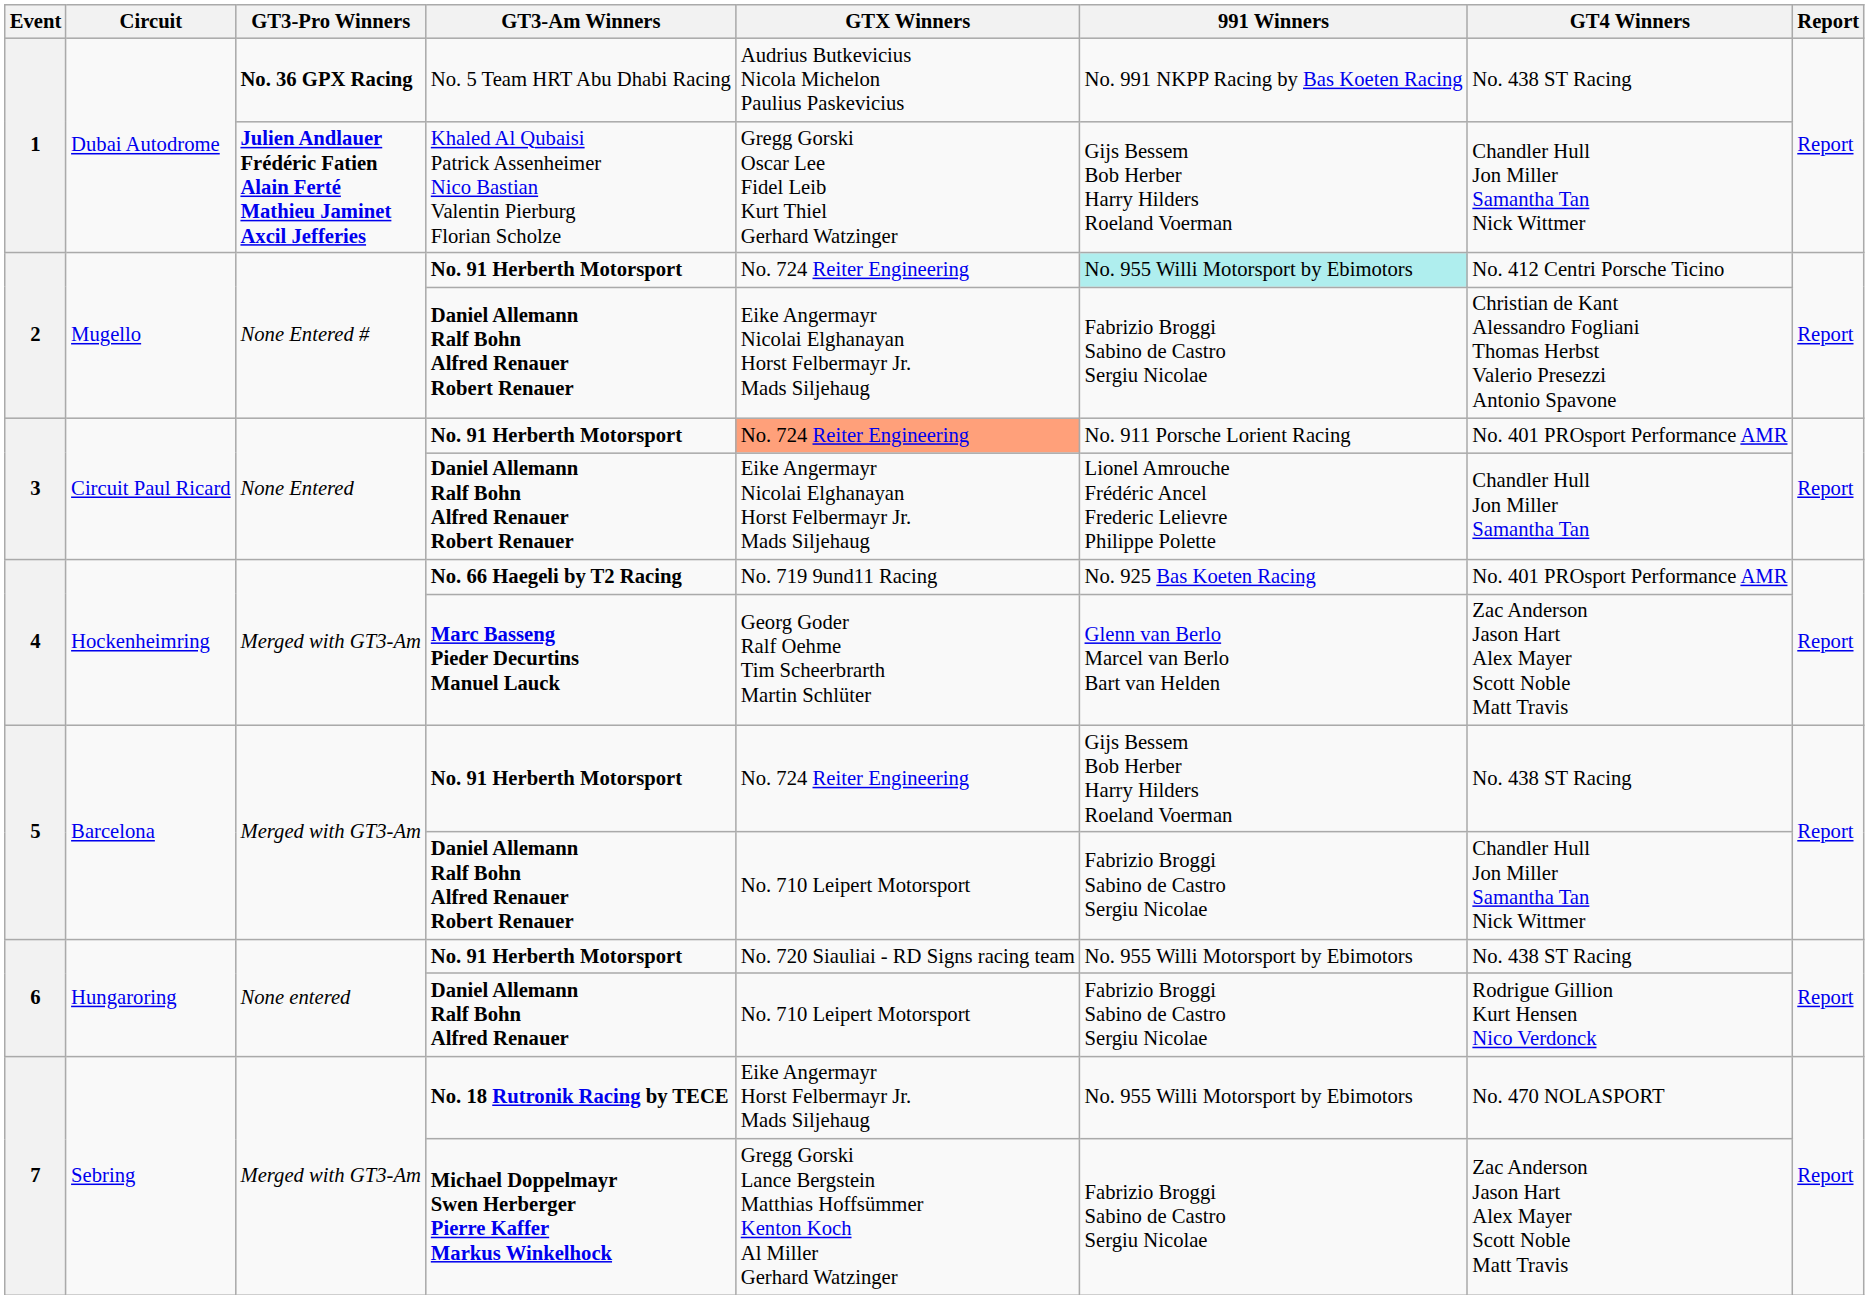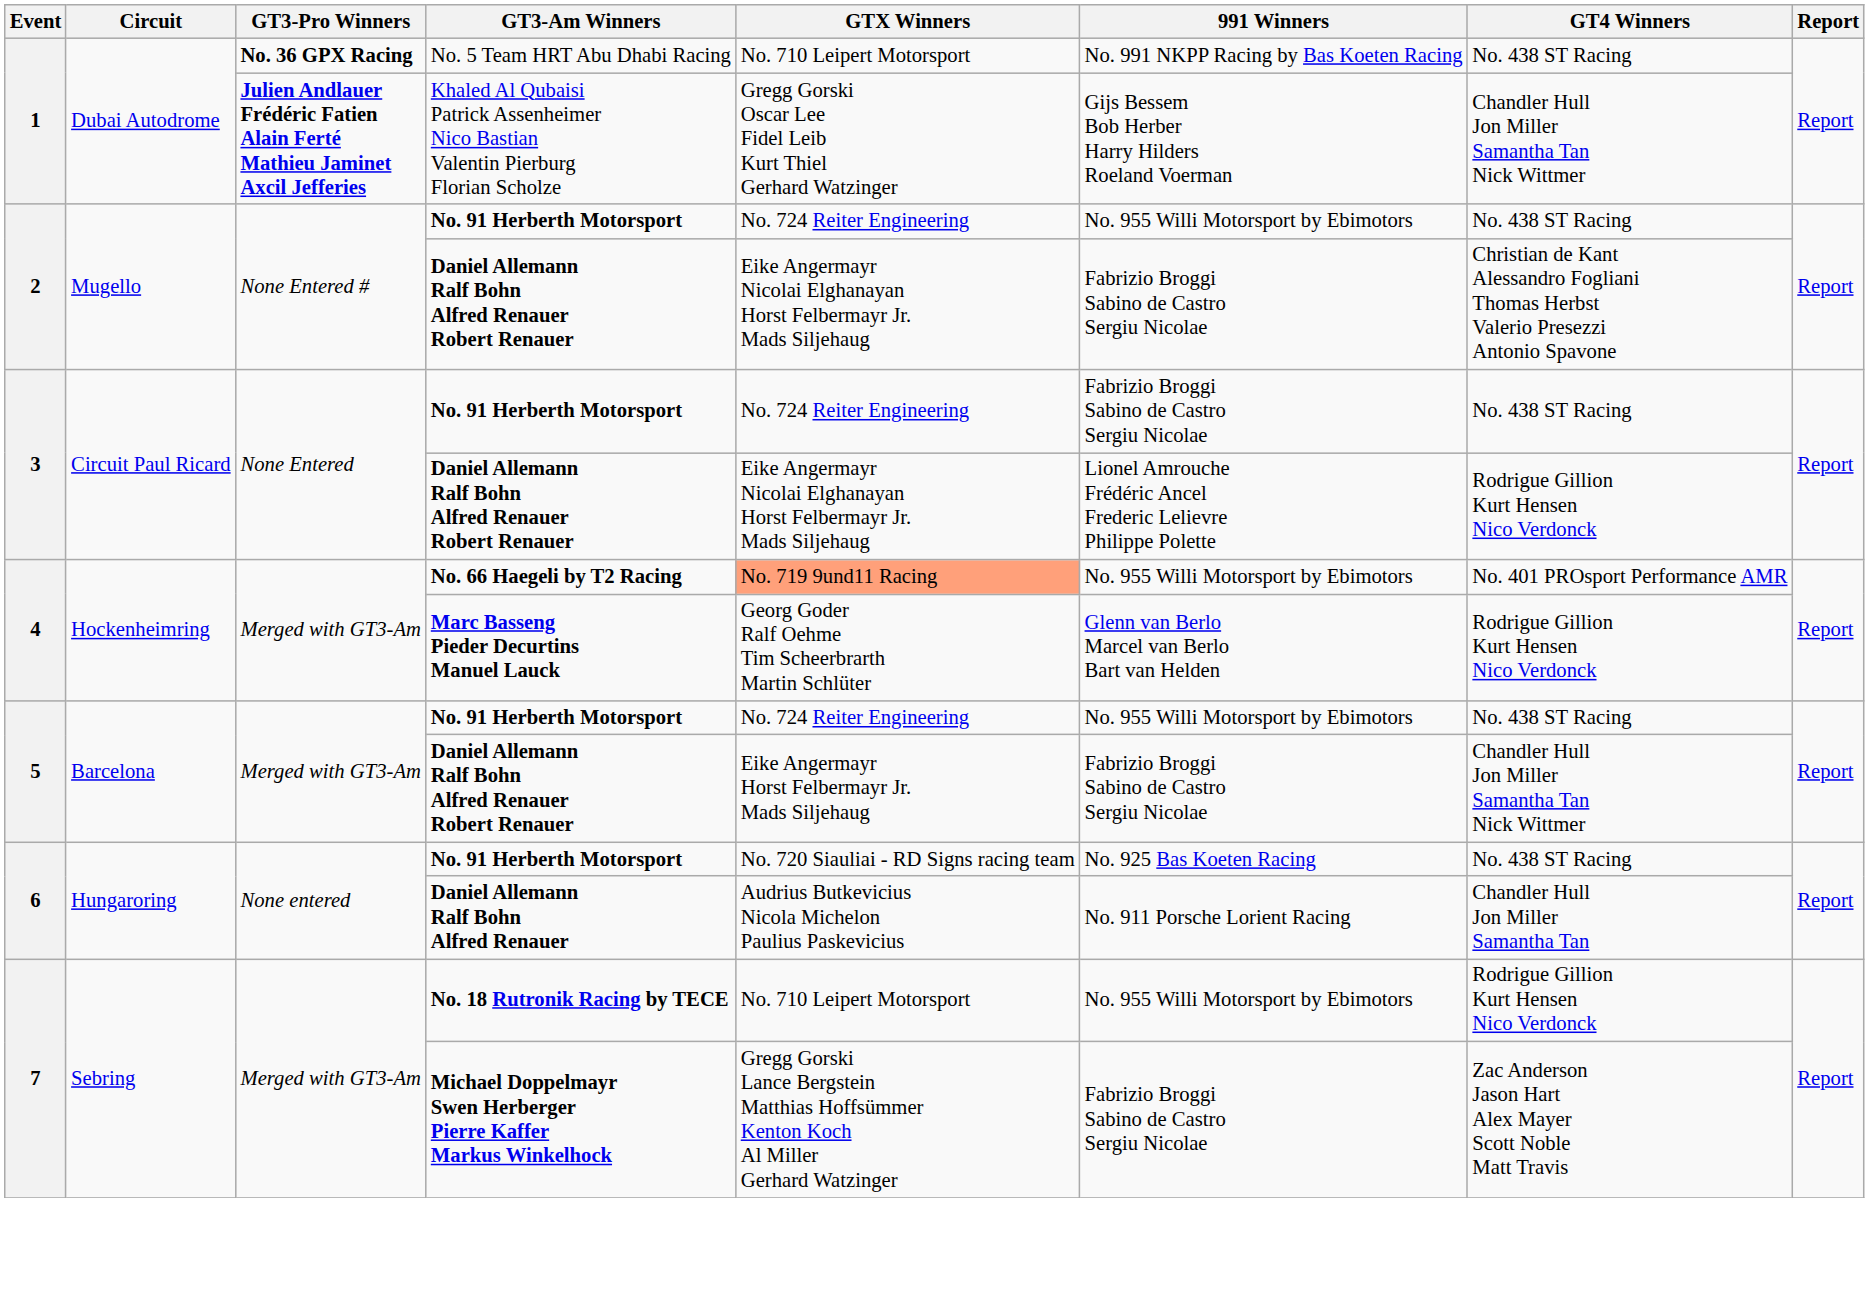No. 5 Team HRT Abu Dhabi Racing | GTX Winners: Audrius Butkevicius Nicola Michelon Paulius Paskevicius -> No. 710 Leipert Motorsport
2 / No. 91 Herberth Motorsport | 991 Winners: paleturquoise background -> no background
2 / No. 91 Herberth Motorsport | GT4 Winners: No. 412 Centri Porsche Ticino -> No. 438 ST Racing
3 / No. 91 Herberth Motorsport | GTX Winners: lightsalmon background -> no background
3 / No. 91 Herberth Motorsport | 991 Winners: No. 911 Porsche Lorient Racing -> Fabrizio Broggi Sabino de Castro Sergiu Nicolae
3 / No. 91 Herberth Motorsport | GT4 Winners: No. 401 PROsport Performance AMR -> No. 438 ST Racing
3 / Daniel Allemann Ralf Bohn Alfred Renauer Robert Renauer | GT4 Winners: Chandler Hull Jon Miller Samantha Tan -> Rodrigue Gillion Kurt Hensen Nico Verdonck
No. 66 Haegeli by T2 Racing | GTX Winners: no background -> lightsalmon background
No. 66 Haegeli by T2 Racing | 991 Winners: No. 925 Bas Koeten Racing -> No. 955 Willi Motorsport by Ebimotors
Marc Basseng Pieder Decurtins Manuel Lauck | GT4 Winners: Zac Anderson Jason Hart Alex Mayer Scott Noble Matt Travis -> Rodrigue Gillion Kurt Hensen Nico Verdonck
5 / No. 91 Herberth Motorsport | 991 Winners: Gijs Bessem Bob Herber Harry Hilders Roeland Voerman -> No. 955 Willi Motorsport by Ebimotors
5 / Daniel Allemann Ralf Bohn Alfred Renauer Robert Renauer | GTX Winners: No. 710 Leipert Motorsport -> Eike Angermayr Horst Felbermayr Jr. Mads Siljehaug
6 / No. 91 Herberth Motorsport | 991 Winners: No. 955 Willi Motorsport by Ebimotors -> No. 925 Bas Koeten Racing
Daniel Allemann Ralf Bohn Alfred Renauer | GTX Winners: No. 710 Leipert Motorsport -> Audrius Butkevicius Nicola Michelon Paulius Paskevicius
Daniel Allemann Ralf Bohn Alfred Renauer | 991 Winners: Fabrizio Broggi Sabino de Castro Sergiu Nicolae -> No. 911 Porsche Lorient Racing
Daniel Allemann Ralf Bohn Alfred Renauer | GT4 Winners: Rodrigue Gillion Kurt Hensen Nico Verdonck -> Chandler Hull Jon Miller Samantha Tan
No. 18 Rutronik Racing by TECE | GTX Winners: Eike Angermayr Horst Felbermayr Jr. Mads Siljehaug -> No. 710 Leipert Motorsport
No. 18 Rutronik Racing by TECE | GT4 Winners: No. 470 NOLASPORT -> Rodrigue Gillion Kurt Hensen Nico Verdonck
